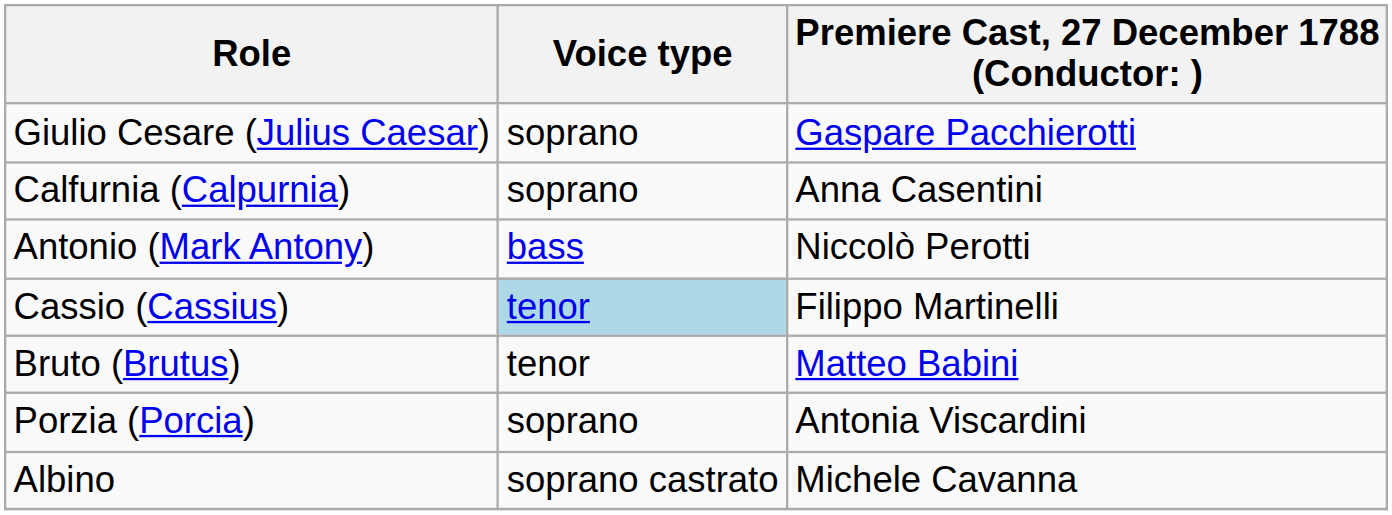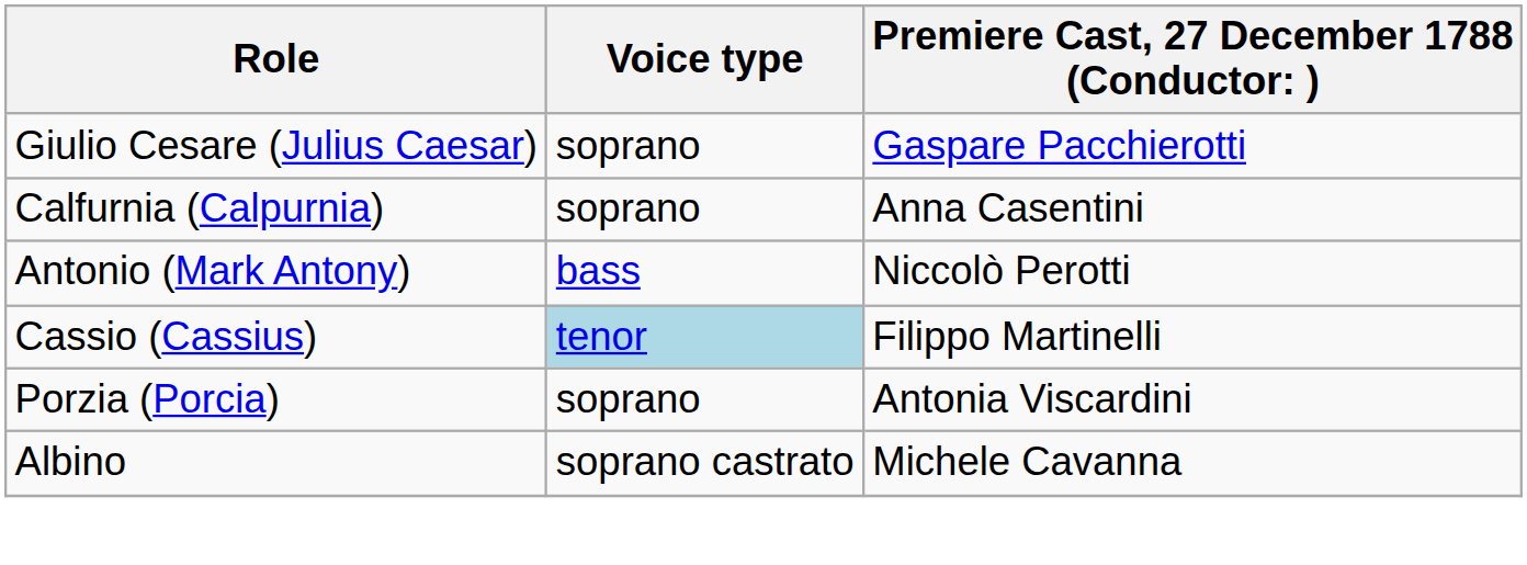- row: Bruto (Brutus) | tenor | Matteo Babini
